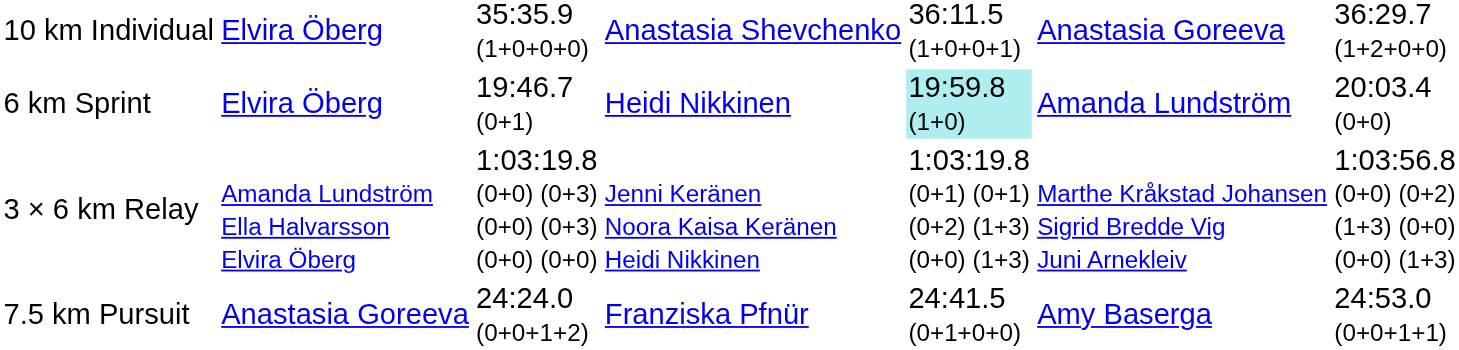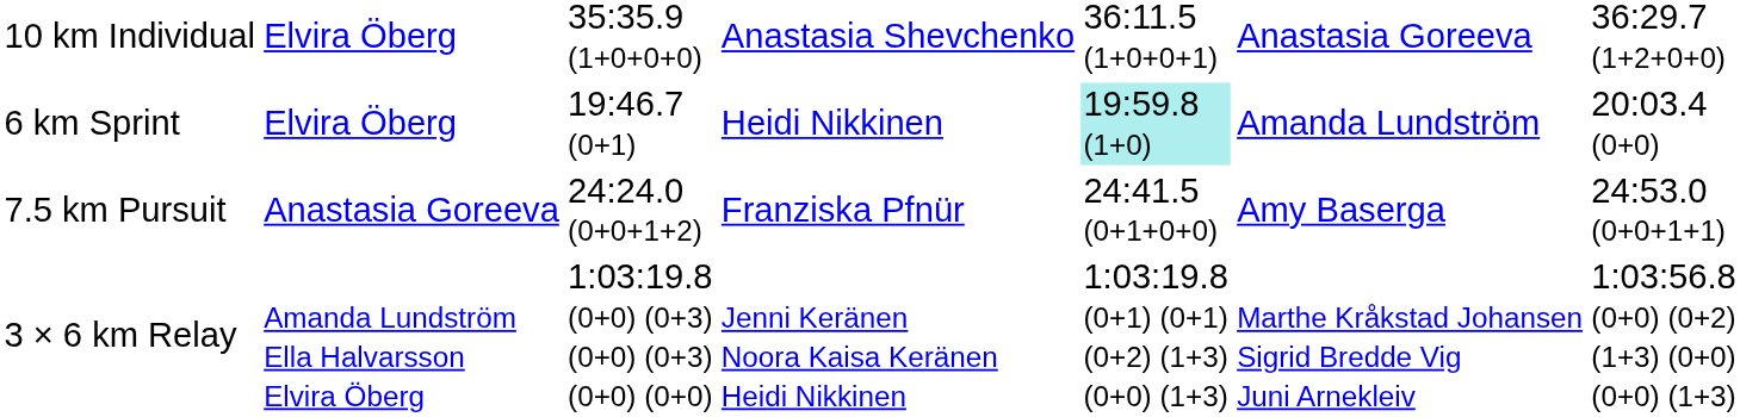rows swapped: 7.5 km Pursuit <-> 3 × 6 km Relay
